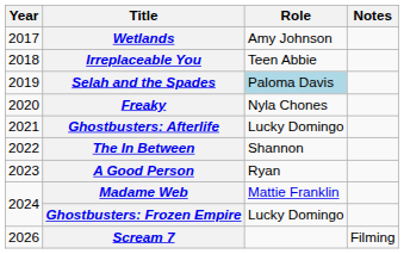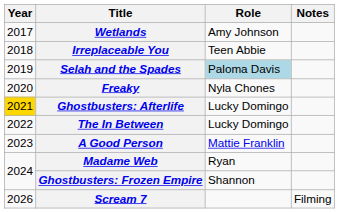Ghostbusters: Afterlife | Year: no background -> gold background
The In Between | Role: Shannon -> Lucky Domingo
A Good Person | Role: Ryan -> Mattie Franklin
Madame Web | Role: Mattie Franklin -> Ryan
Ghostbusters: Frozen Empire | Role: Lucky Domingo -> Shannon
